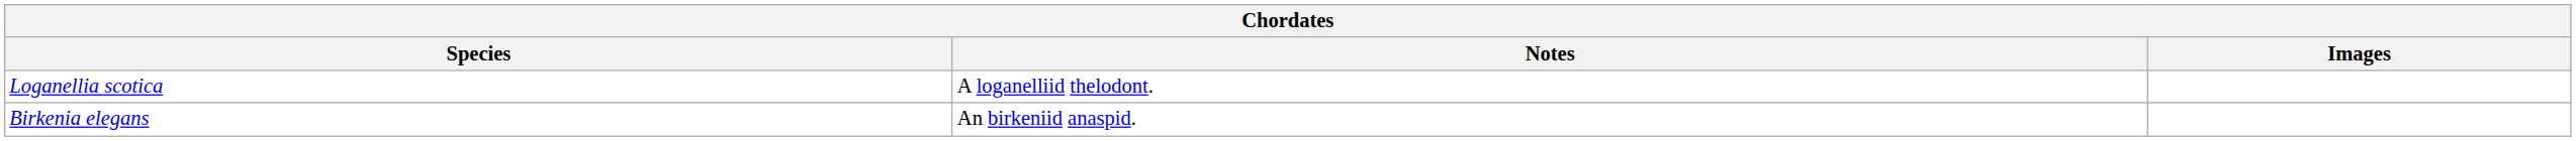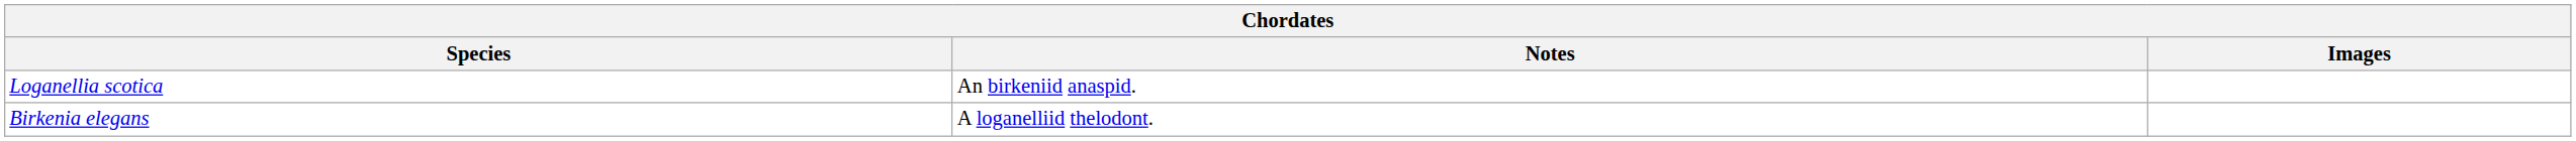Loganellia scotica | Notes: A loganelliid thelodont. -> An birkeniid anaspid.
Birkenia elegans | Notes: An birkeniid anaspid. -> A loganelliid thelodont.
